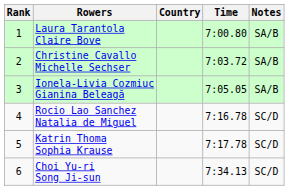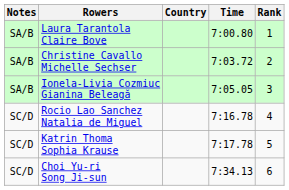columns swapped: Rank <-> Notes
